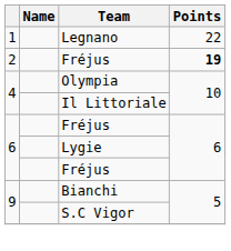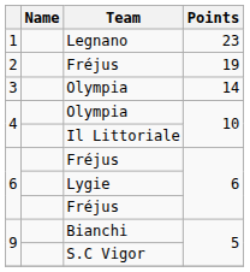Legnano | Points: 22 -> 23
2 / Fréjus | Points: bold -> normal
+ row: 3 | Olympia | 14
